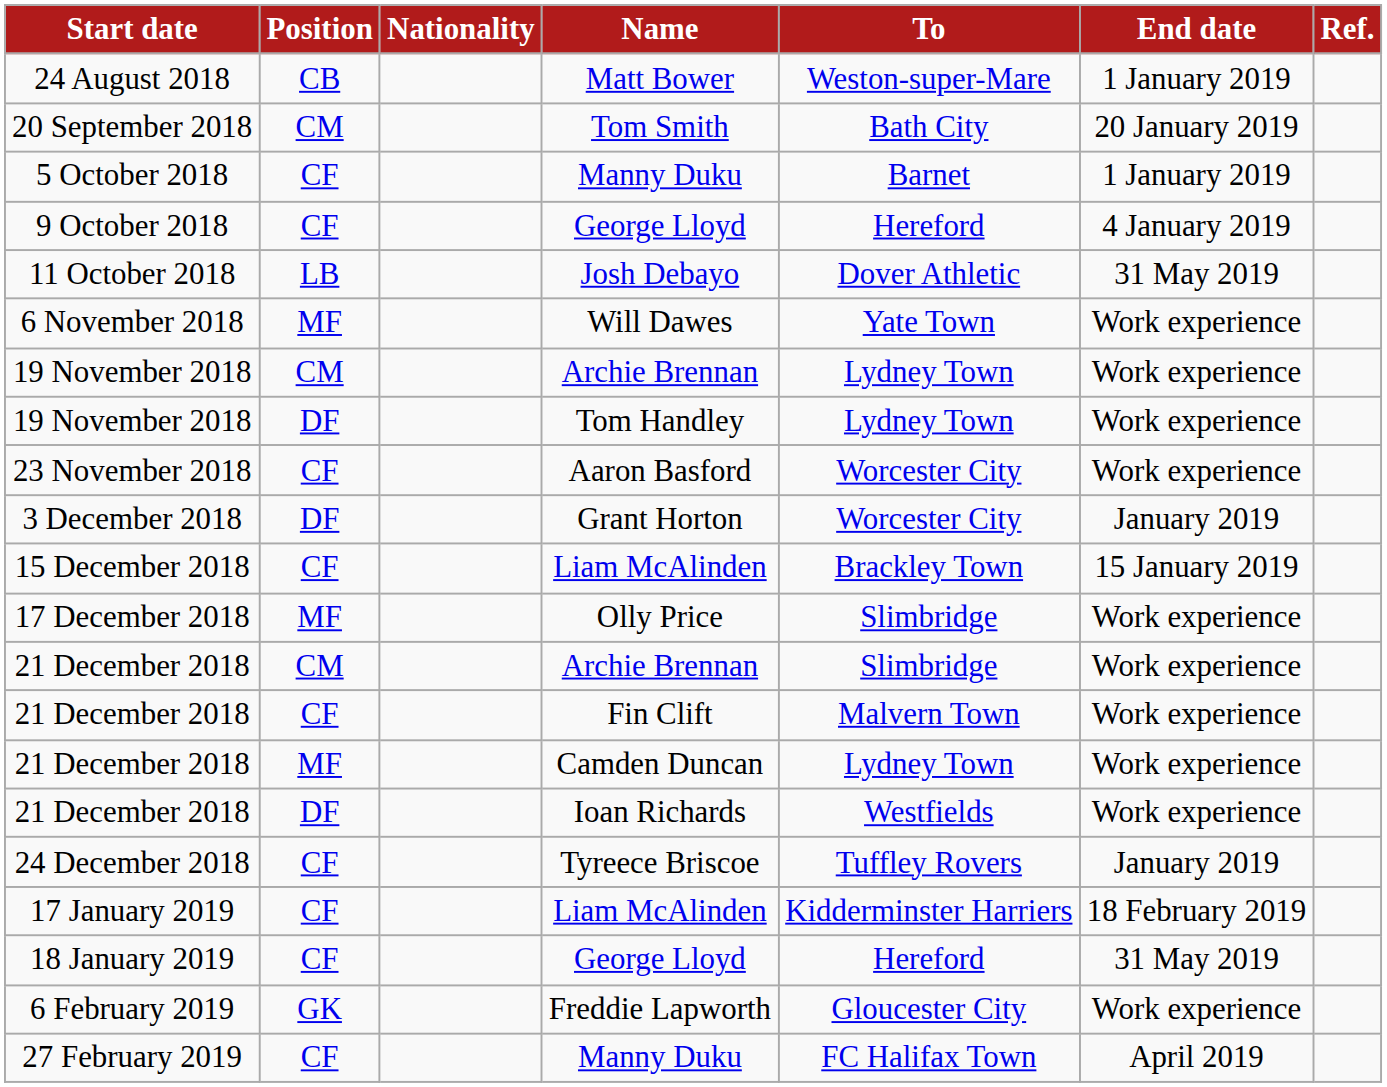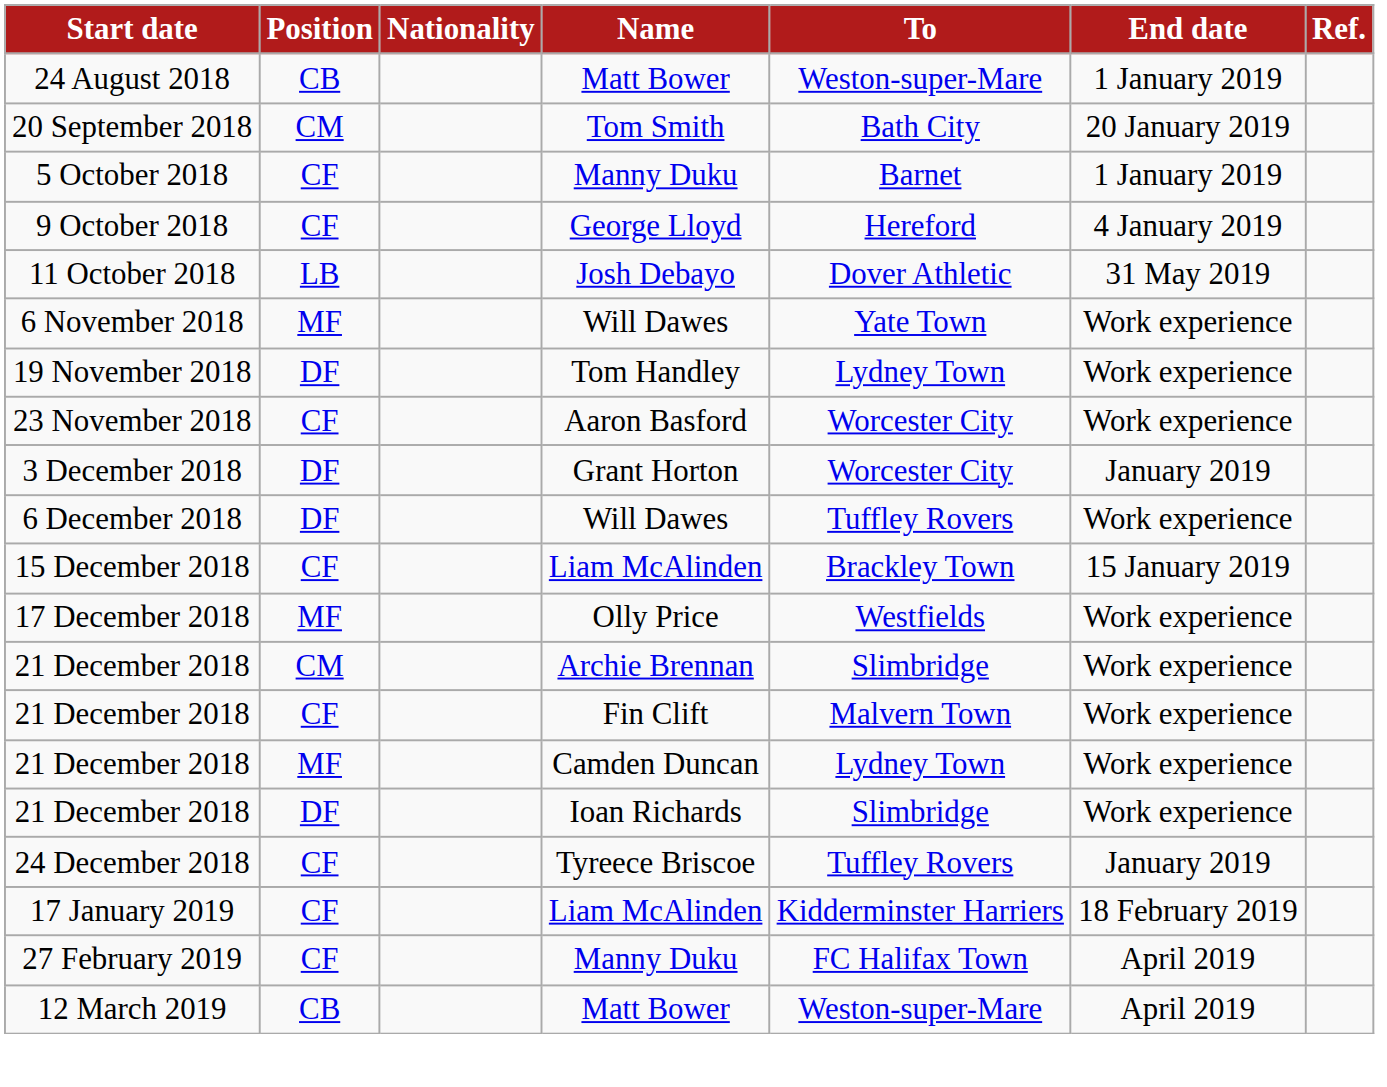- row: 19 November 2018 | CM | Archie Brennan | Lydney Town | Work experience
+ row: 6 December 2018 | DF | Will Dawes | Tuffley Rovers | Work experience
17 December 2018 | To: Slimbridge -> Westfields
21 December 2018 / Ioan Richards | To: Westfields -> Slimbridge
- row: 18 January 2019 | CF | George Lloyd | Hereford | 31 May 2019
- row: 6 February 2019 | GK | Freddie Lapworth | Gloucester City | Work experience
+ row: 12 March 2019 | CB | Matt Bower | Weston-super-Mare | April 2019
